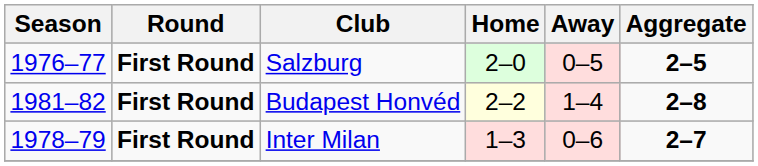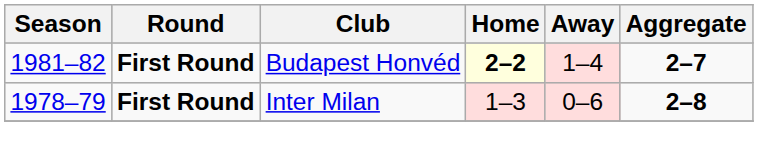- row: 1976–77 | First Round | Salzburg | 2–0 | 0–5 | 2–5
Budapest Honvéd | Home: normal -> bold
Budapest Honvéd | Aggregate: 2–8 -> 2–7
Inter Milan | Aggregate: 2–7 -> 2–8
